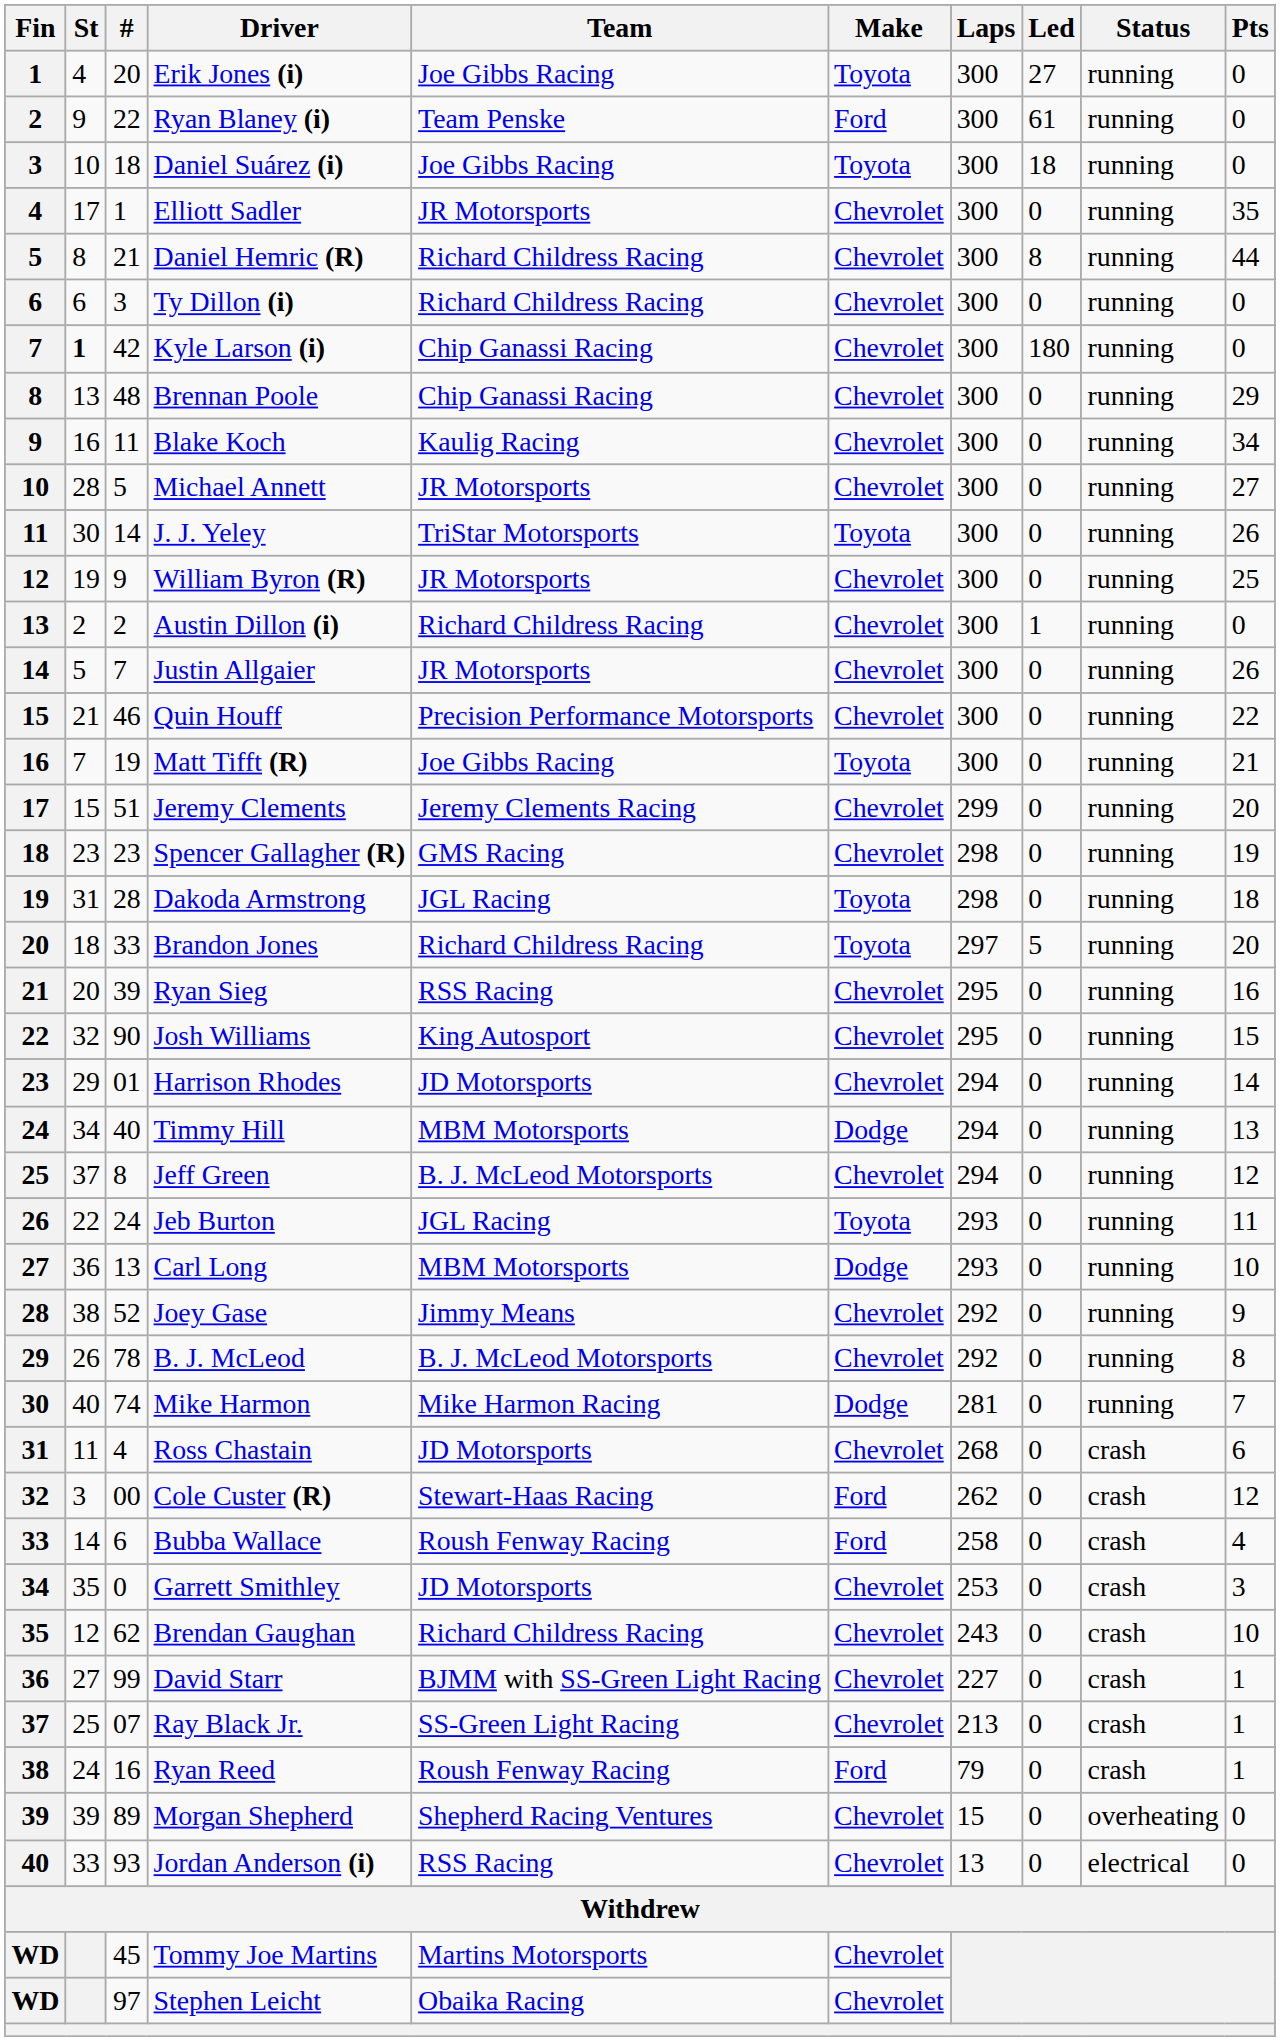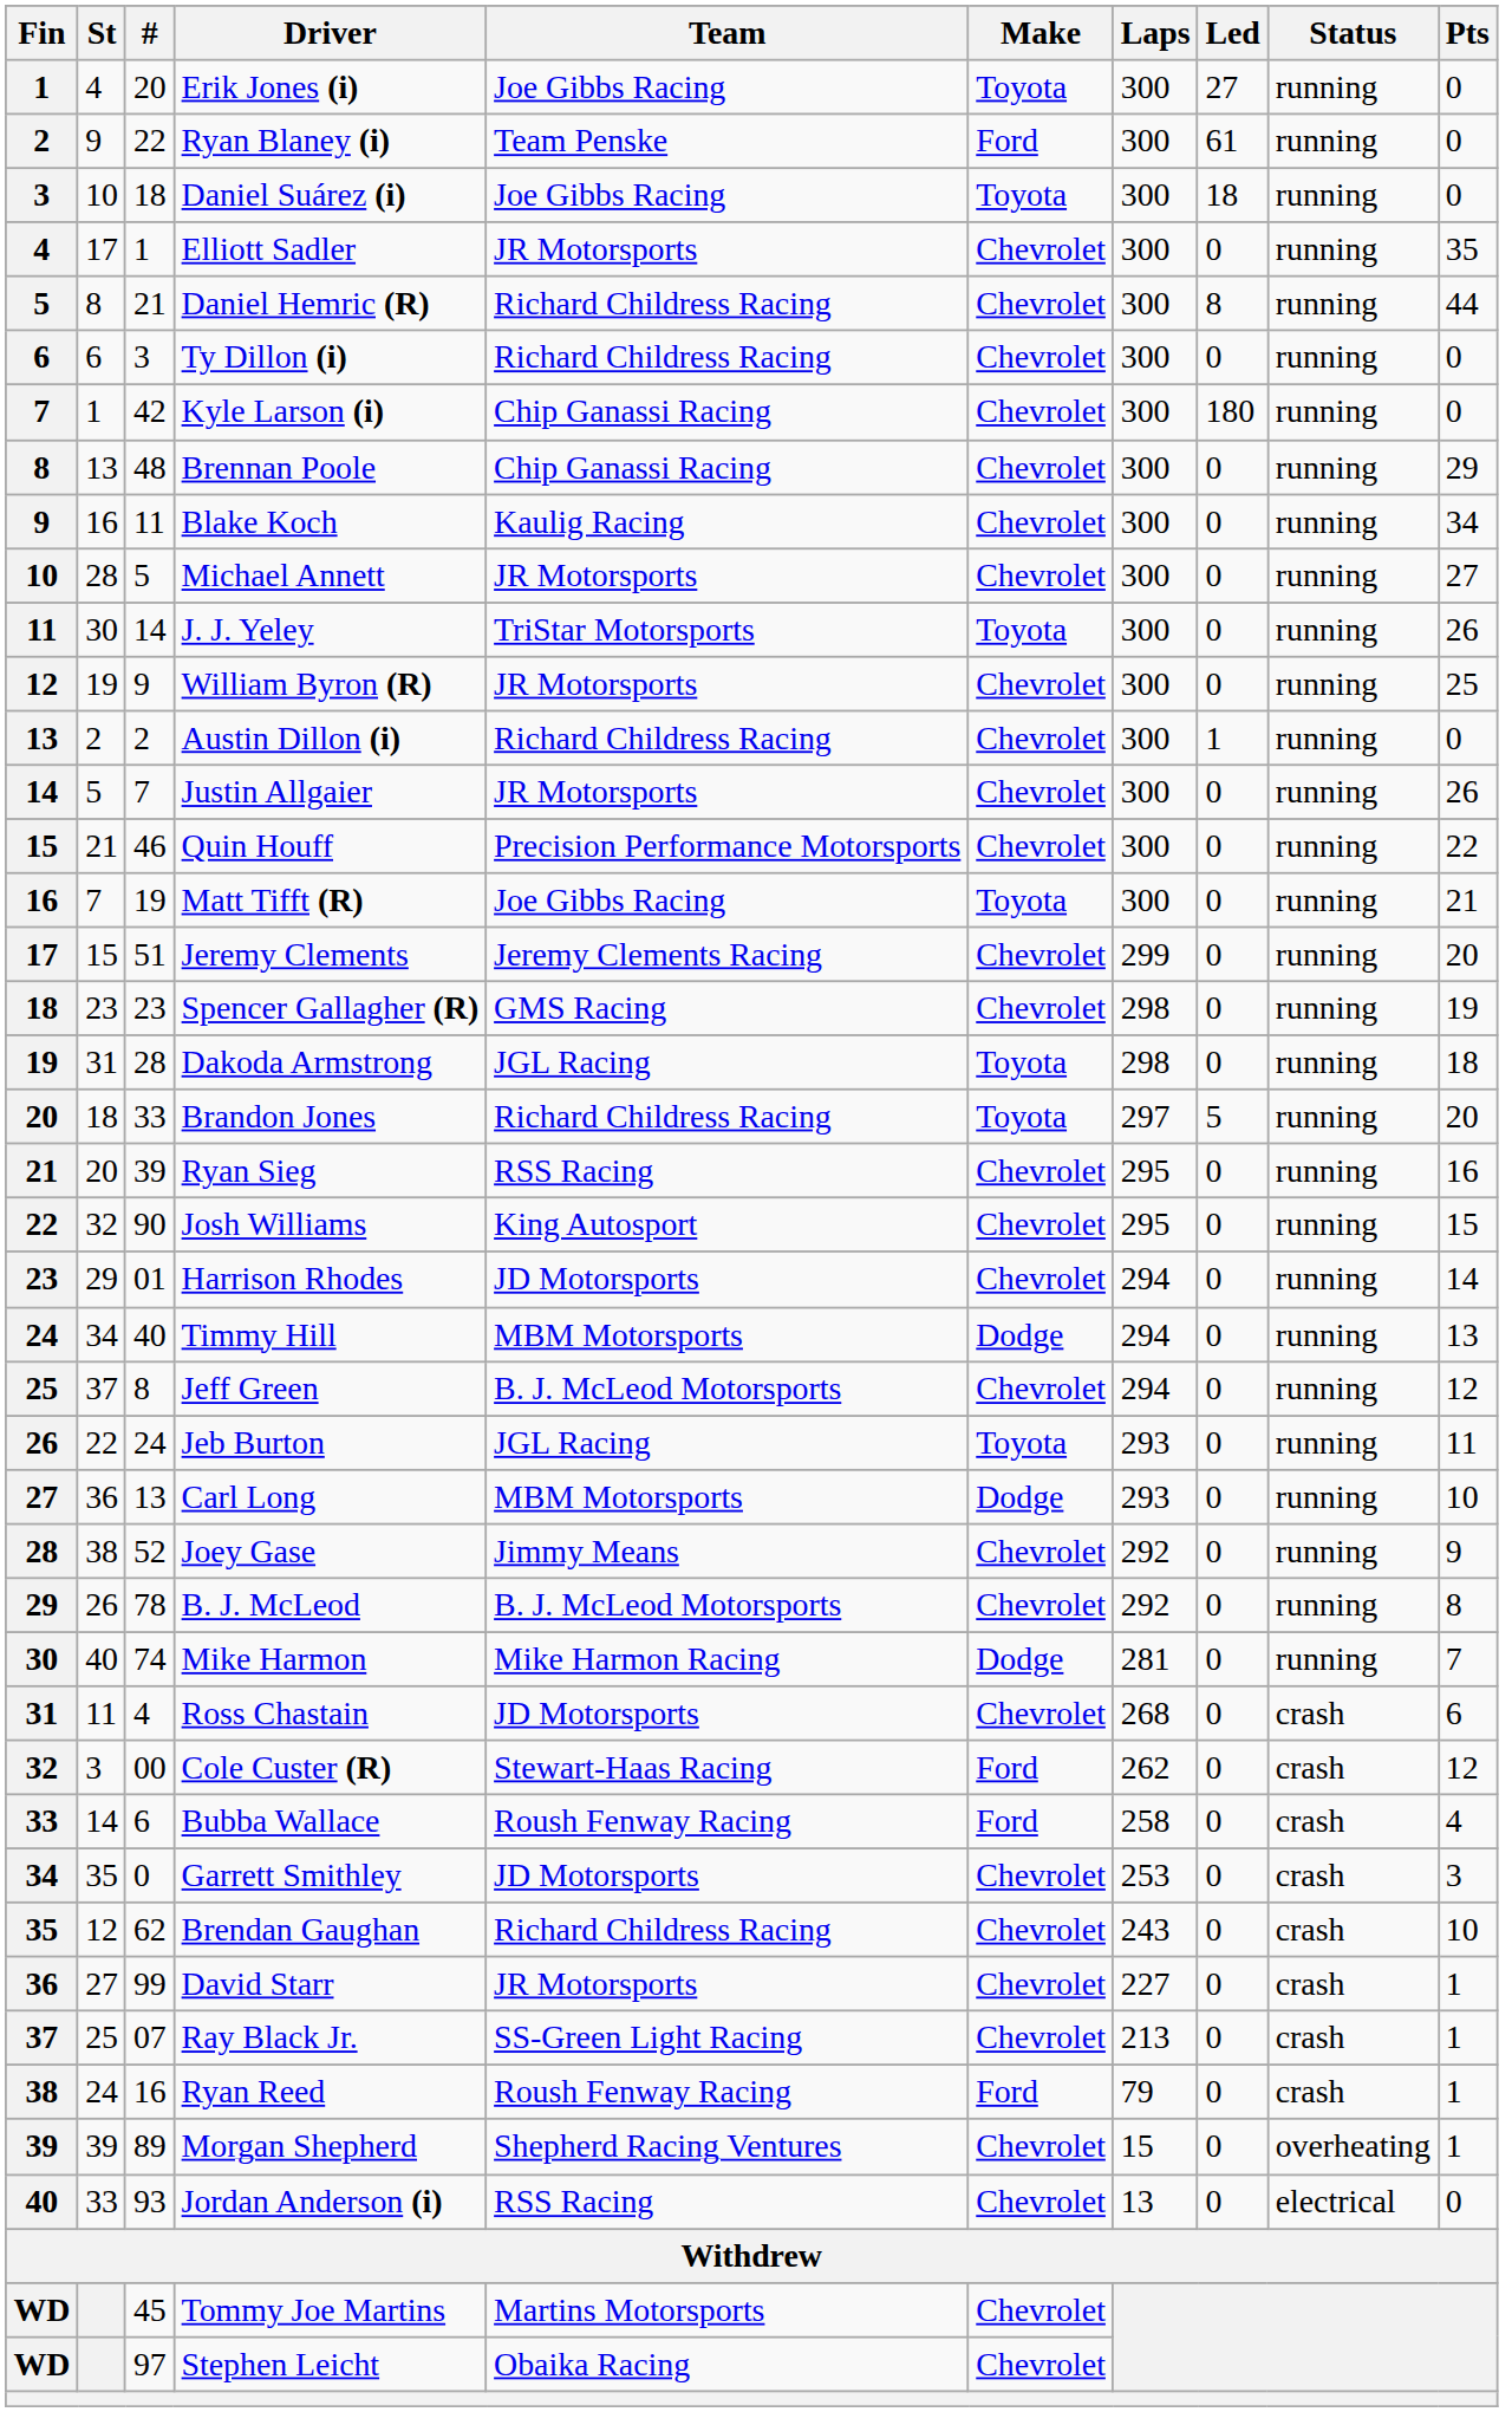Kyle Larson (i) | St: bold -> normal
David Starr | Team: BJMM with SS-Green Light Racing -> JR Motorsports
Morgan Shepherd | Pts: 0 -> 1
